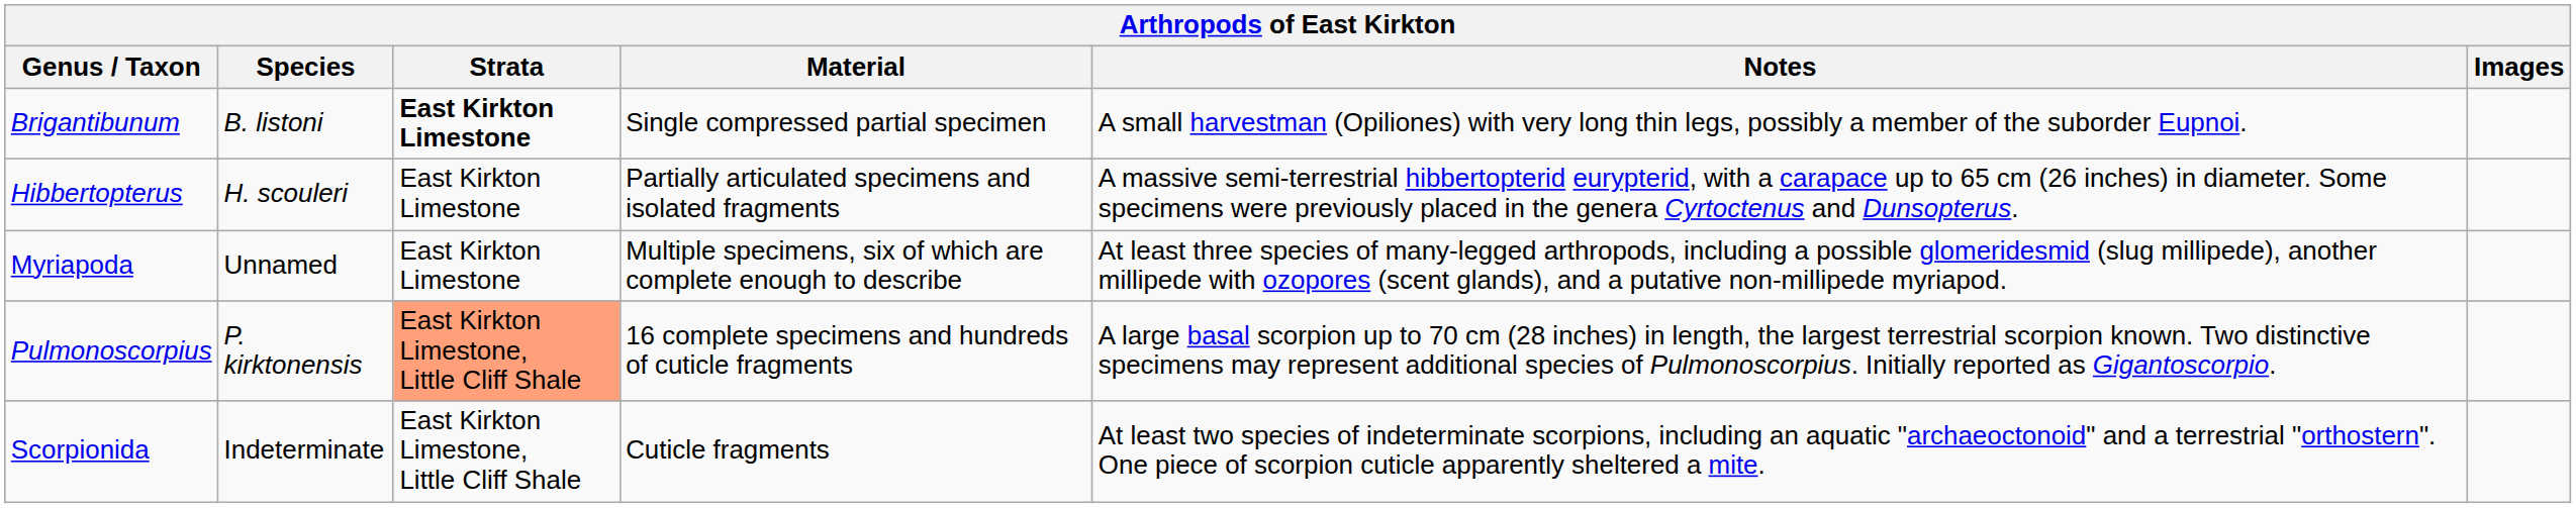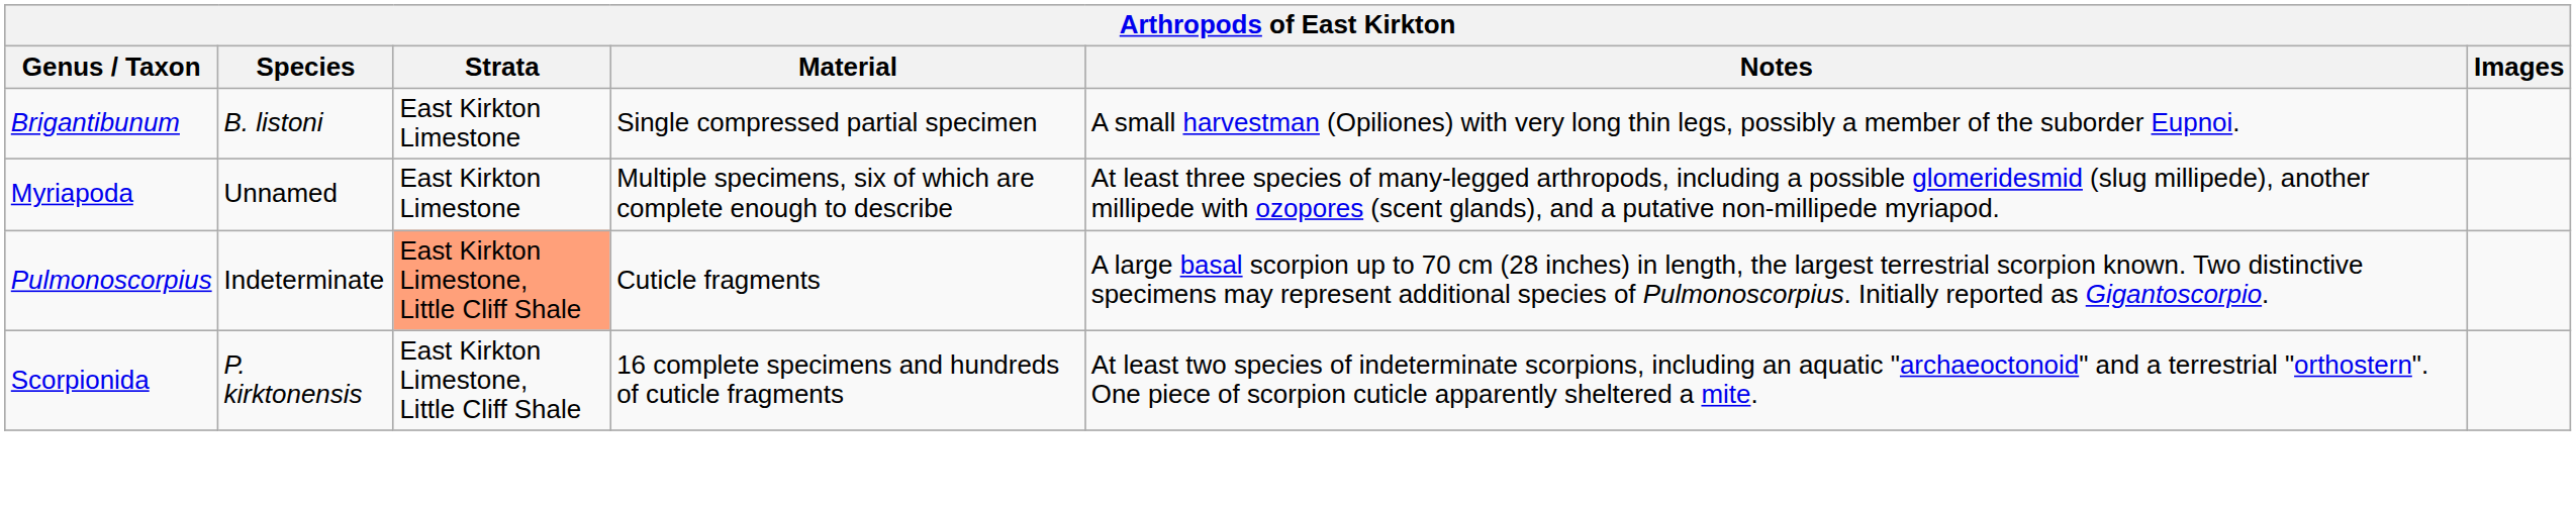Brigantibunum | Strata: bold -> normal
- row: Hibbertopterus | H. scouleri | East Kirkton Limestone | Partially articulated specimens and isolated fragments | A massive semi-terrestrial hibbertopterid eurypterid, with a carapace up to 65 cm (26 inches) in diameter. Some specimens were previously placed in the genera Cyrtoctenus and Dunsopterus.
Pulmonoscorpius | Species: P. kirktonensis -> Indeterminate
Pulmonoscorpius | Material: 16 complete specimens and hundreds of cuticle fragments -> Cuticle fragments
Scorpionida | Species: Indeterminate -> P. kirktonensis
Scorpionida | Material: Cuticle fragments -> 16 complete specimens and hundreds of cuticle fragments
